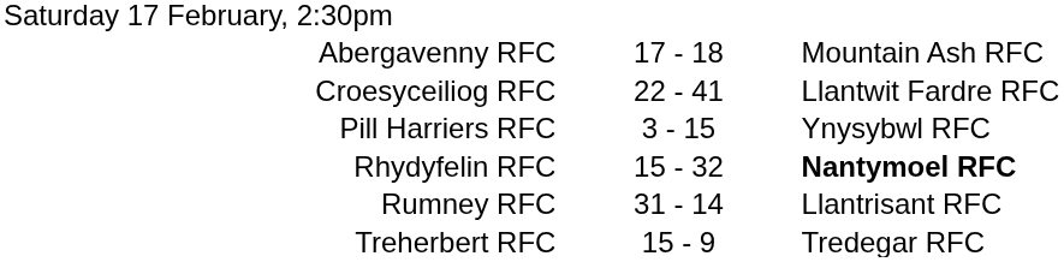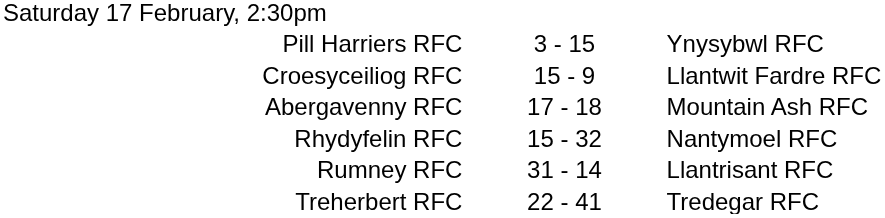rows swapped: Abergavenny RFC <-> Pill Harriers RFC
Croesyceiliog RFC | column 2: 22 - 41 -> 15 - 9
Rhydyfelin RFC | column 3: bold -> normal
Treherbert RFC | column 2: 15 - 9 -> 22 - 41
